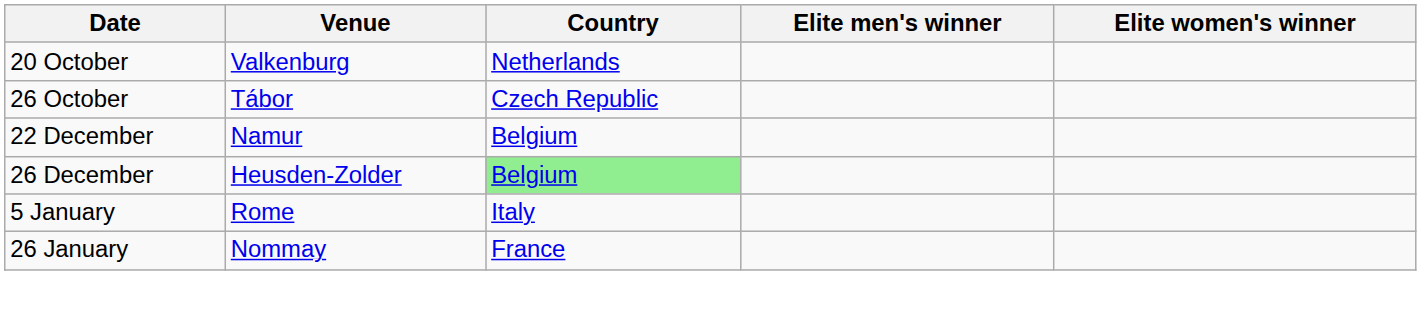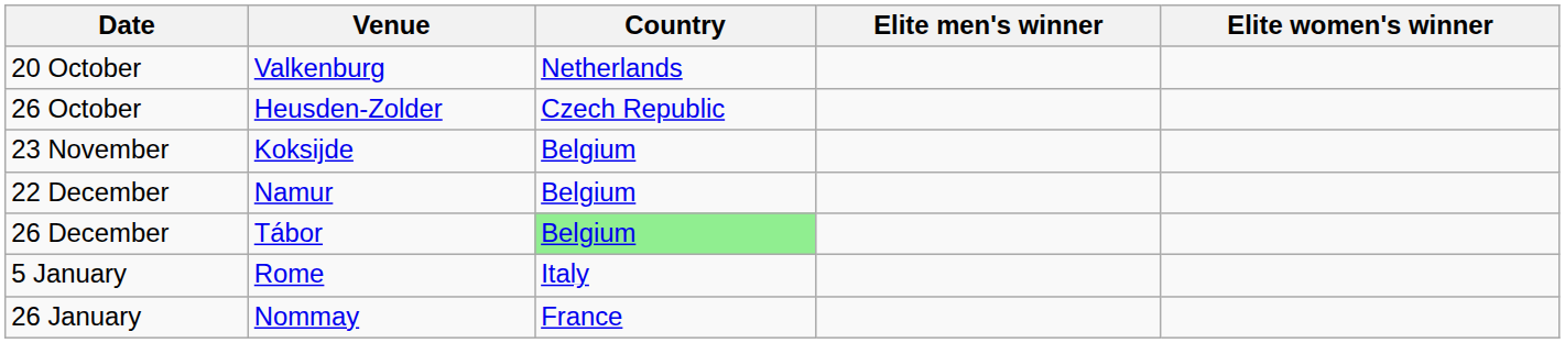26 October | Venue: Tábor -> Heusden-Zolder
+ row: 23 November | Koksijde | Belgium
26 December | Venue: Heusden-Zolder -> Tábor
